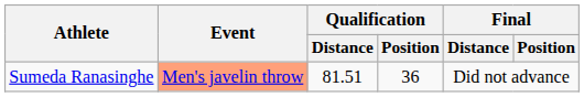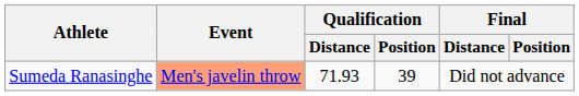Sumeda Ranasinghe | Qualification / Distance: 81.51 -> 71.93
Sumeda Ranasinghe | Qualification / Position: 36 -> 39
